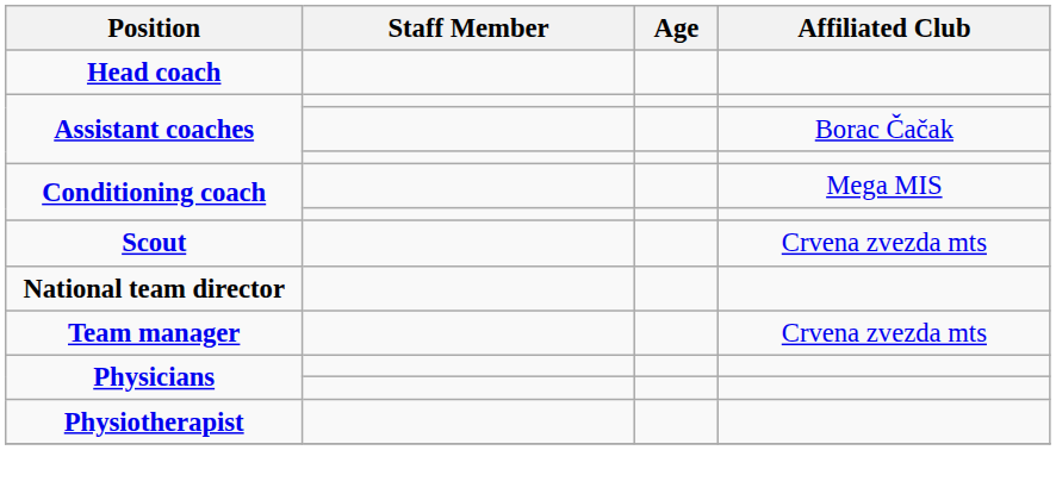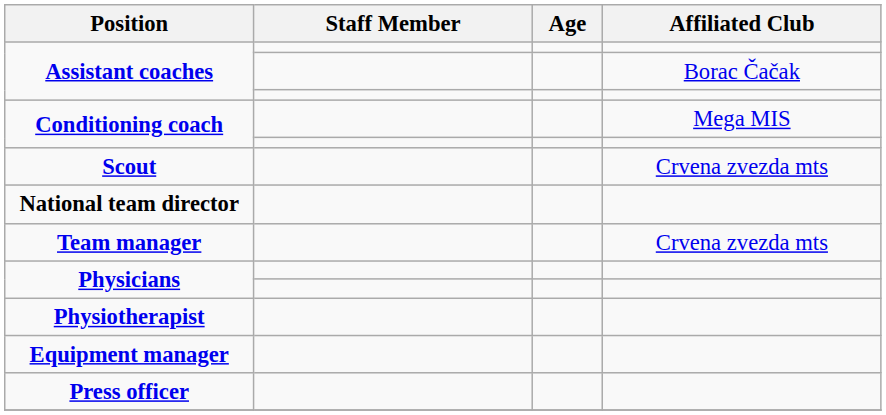- row: Head coach
+ row: Equipment manager
+ row: Press officer
